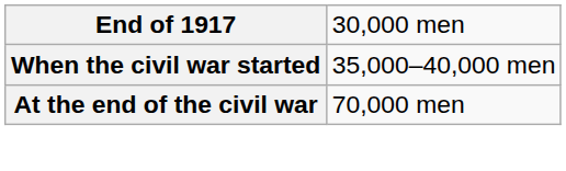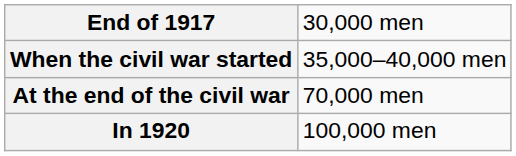+ row: In 1920 | 100,000 men
